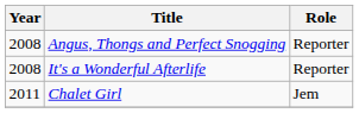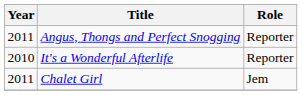Angus, Thongs and Perfect Snogging | Year: 2008 -> 2011
It's a Wonderful Afterlife | Year: 2008 -> 2010
